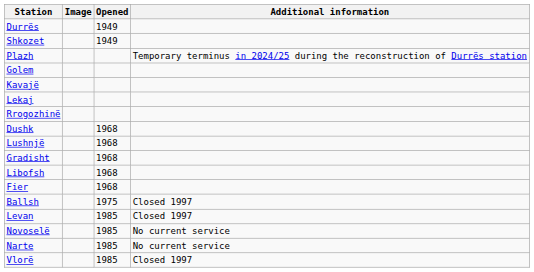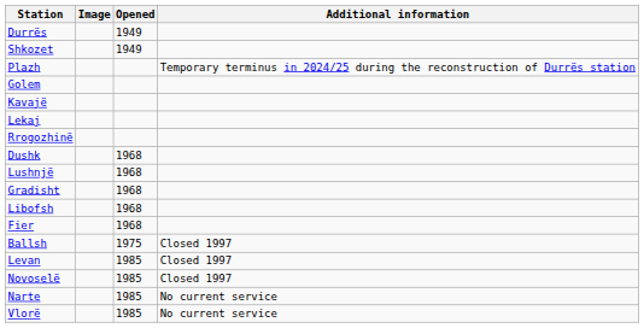Novoselë | Additional information: No current service -> Closed 1997
Vlorë | Additional information: Closed 1997 -> No current service
